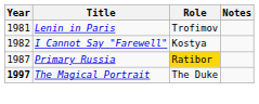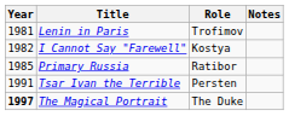Primary Russia | Year: 1987 -> 1985
Primary Russia | Role: gold background -> no background
+ row: 1991 | Tsar Ivan the Terrible | Persten
